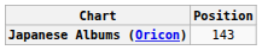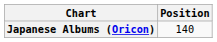Japanese Albums (Oricon) | Position: 143 -> 140
